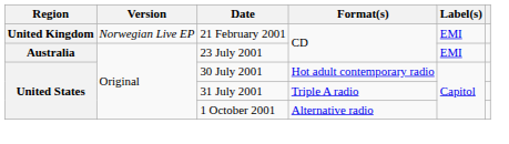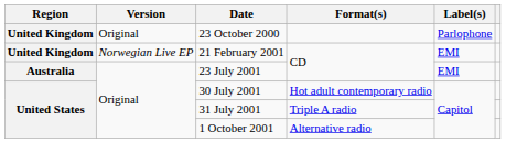+ row: United Kingdom | Original | 23 October 2000 | Parlophone
